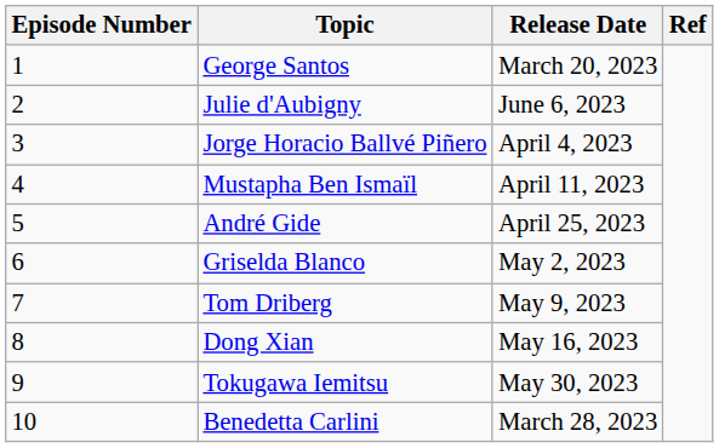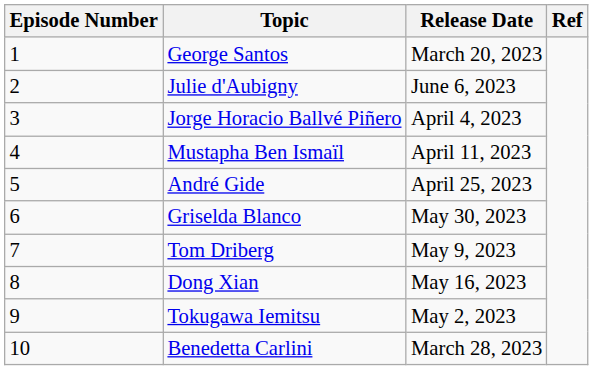Griselda Blanco | Release Date: May 2, 2023 -> May 30, 2023
Tokugawa Iemitsu | Release Date: May 30, 2023 -> May 2, 2023
